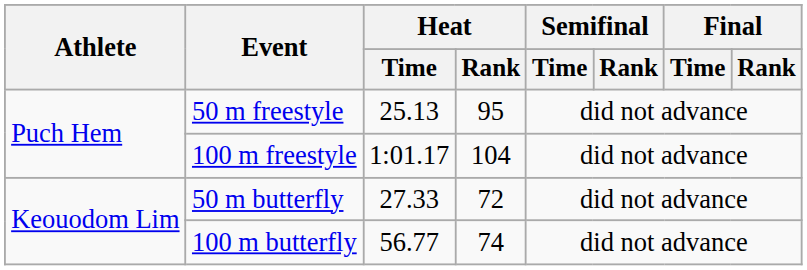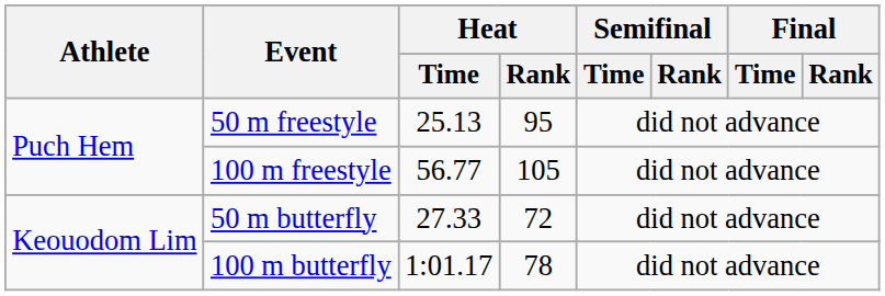100 m freestyle | Heat / Time: 1:01.17 -> 56.77
100 m freestyle | Heat / Rank: 104 -> 105
100 m butterfly | Heat / Time: 56.77 -> 1:01.17
100 m butterfly | Heat / Rank: 74 -> 78
